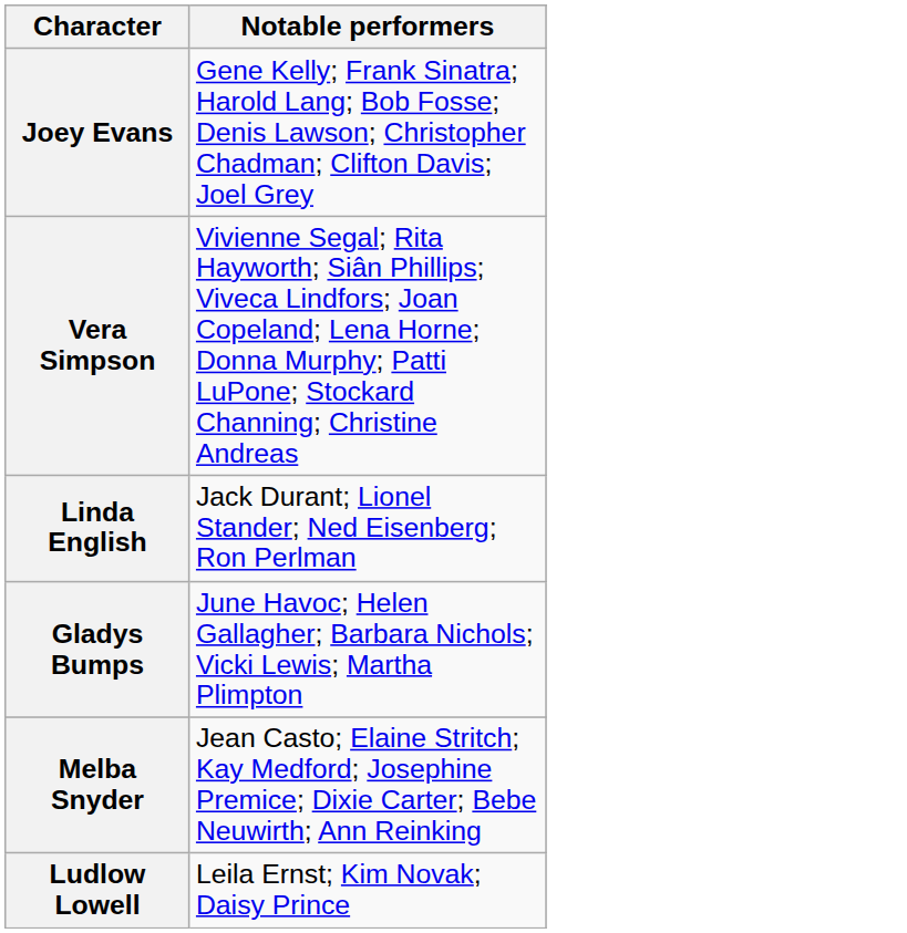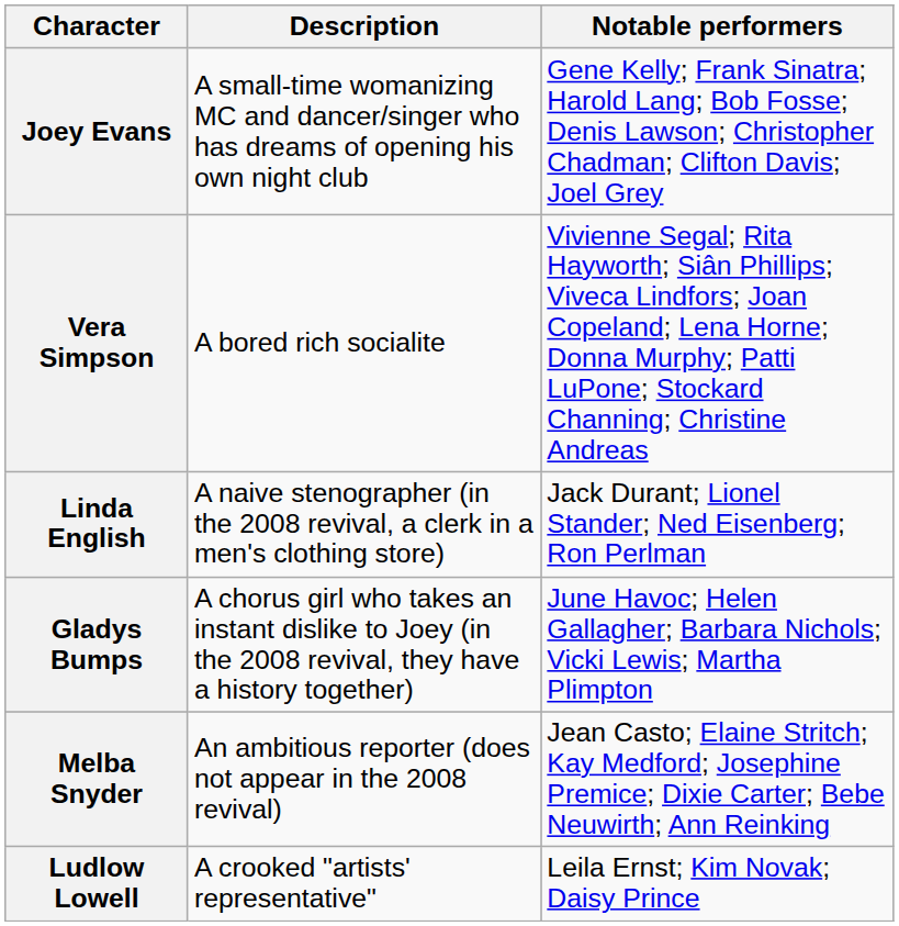+ column: Description | A small-time womanizing MC and dancer/singer who has dreams of opening his own night club | A bored rich socialite | A naive stenographer (in the 2008 revival, a clerk in a men's clothing store) | A chorus girl who takes an instant dislike to Joey (in the 2008 revival, they have a history together) | An ambitious reporter (does not appear in the 2008 revival) | A crooked "artists' representative"
